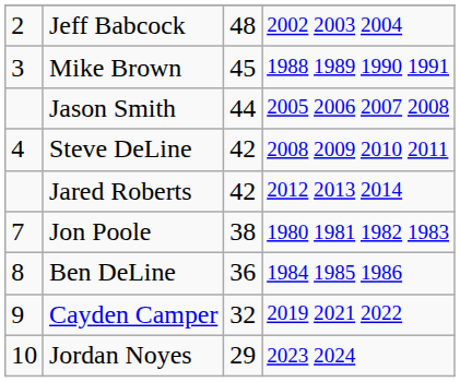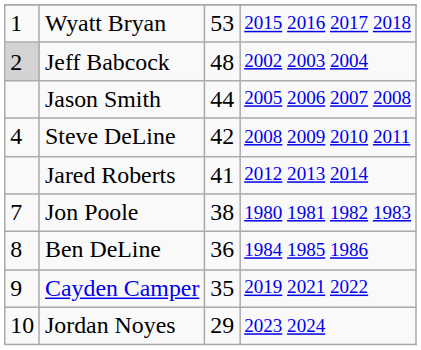+ row: 1 | Wyatt Bryan | 53 | 2015 2016 2017 2018
Jeff Babcock | column 1: no background -> lightgrey background
- row: 3 | Mike Brown | 45 | 1988 1989 1990 1991
Jared Roberts | column 3: 42 -> 41
Cayden Camper | column 3: 32 -> 35
